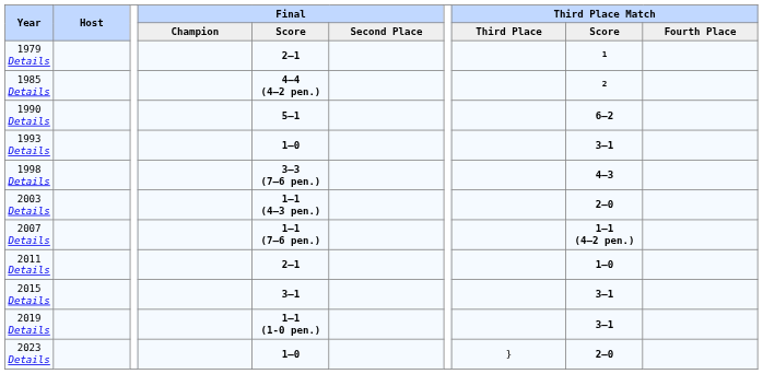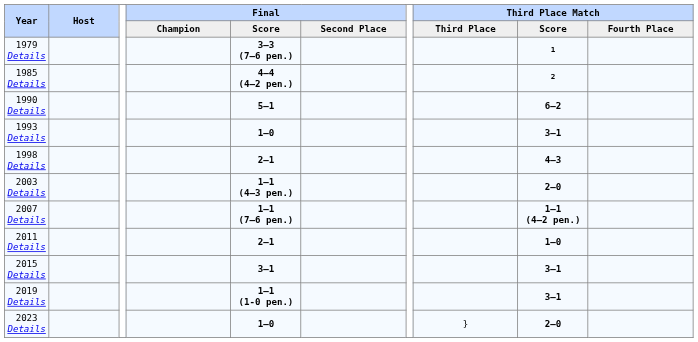1979 Details | Final / Score: 2–1 -> 3–3 (7–6 pen.)
1998 Details | Final / Score: 3–3 (7–6 pen.) -> 2–1
